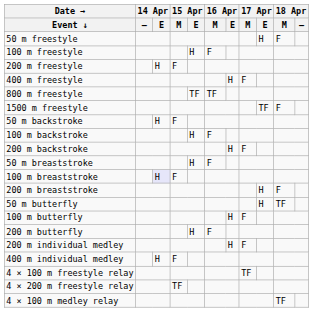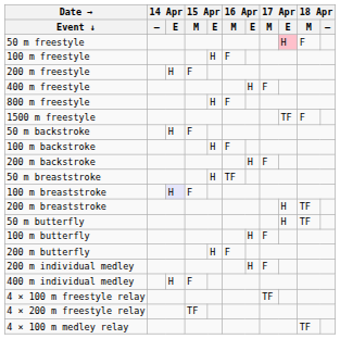50 m freestyle | 17 Apr / E: no background -> pink background
800 m freestyle | 15 Apr / E: TF -> H
800 m freestyle | 16 Apr / M: TF -> F
50 m breaststroke | 16 Apr / M: F -> TF
200 m breaststroke | 18 Apr / M: F -> TF
